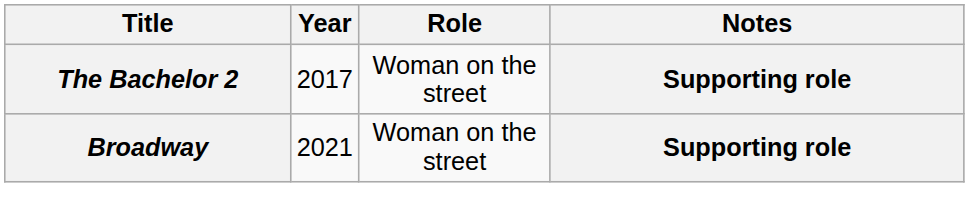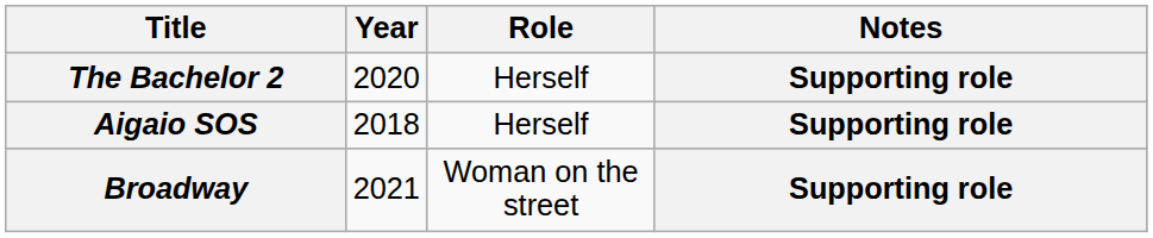The Bachelor 2 | Year: 2017 -> 2020
The Bachelor 2 | Role: Woman on the street -> Herself
+ row: Aigaio SOS | 2018 | Herself | Supporting role
